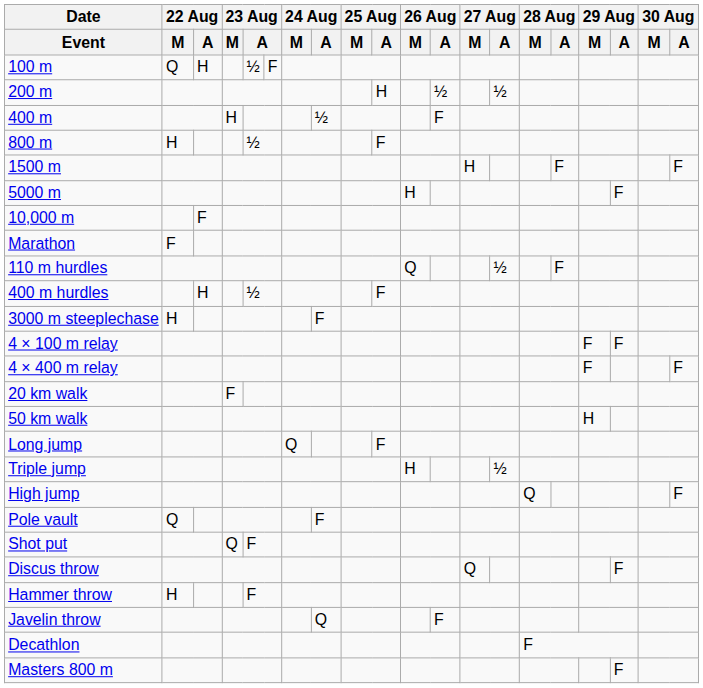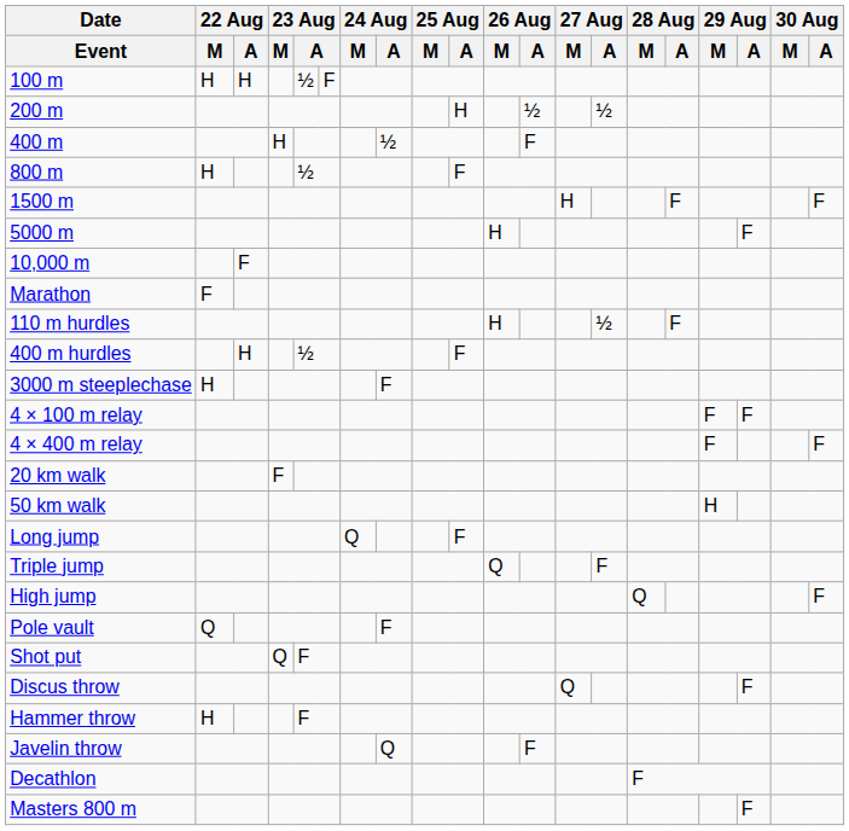100 m | 22 Aug / M: Q -> H
110 m hurdles | 26 Aug / M: Q -> H
Triple jump | 26 Aug / M: H -> Q
Triple jump | 27 Aug / A: ½ -> F
